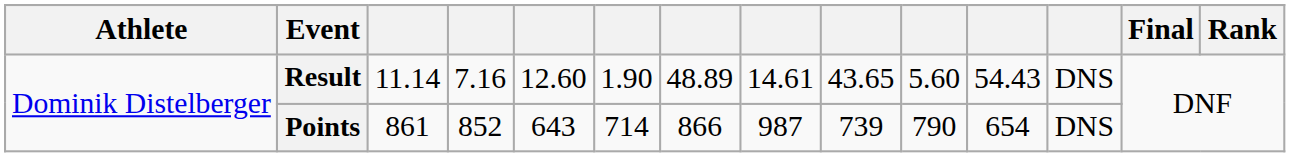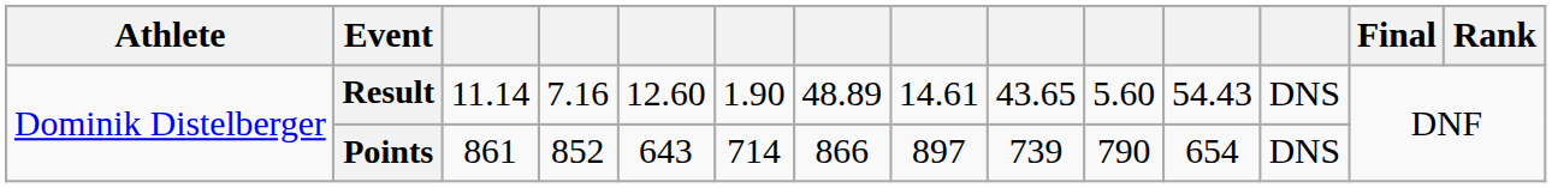Points | column 8: 987 -> 897
